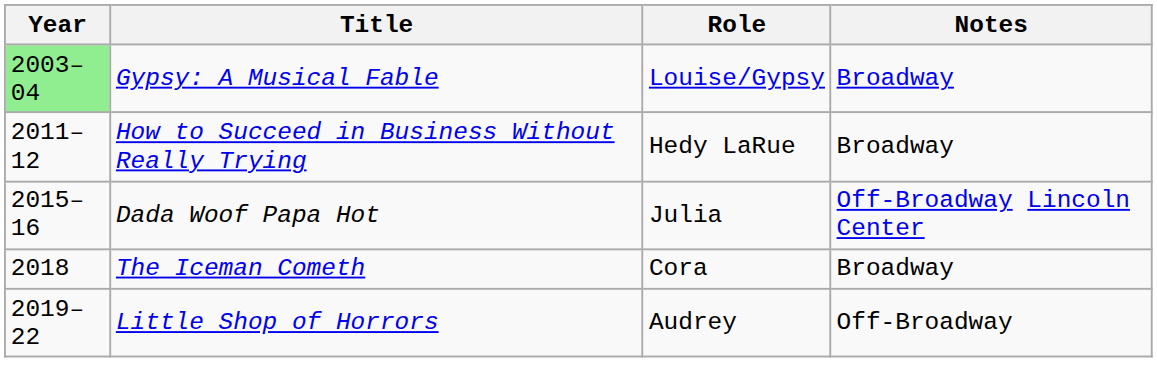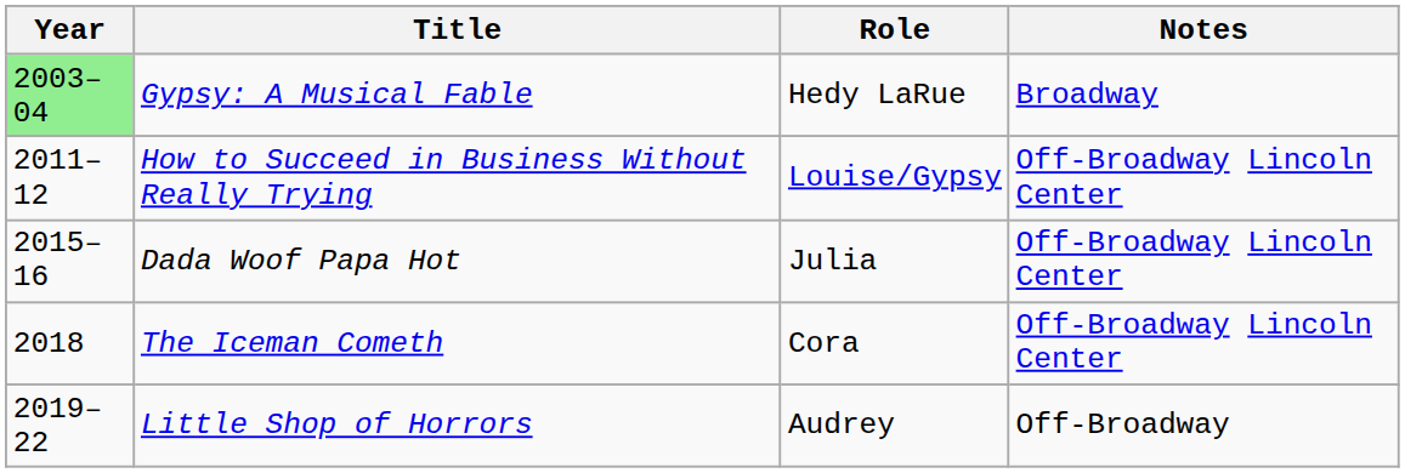Gypsy: A Musical Fable | Role: Louise/Gypsy -> Hedy LaRue
How to Succeed in Business Without Really Trying | Role: Hedy LaRue -> Louise/Gypsy
How to Succeed in Business Without Really Trying | Notes: Broadway -> Off-Broadway Lincoln Center
The Iceman Cometh | Notes: Broadway -> Off-Broadway Lincoln Center
